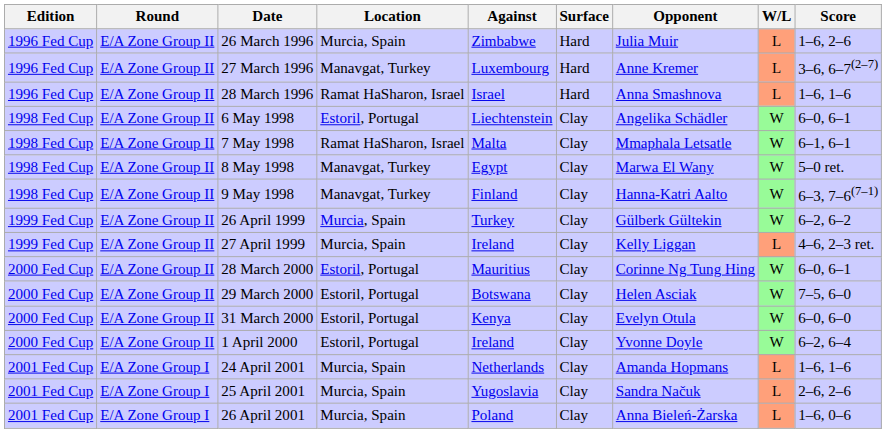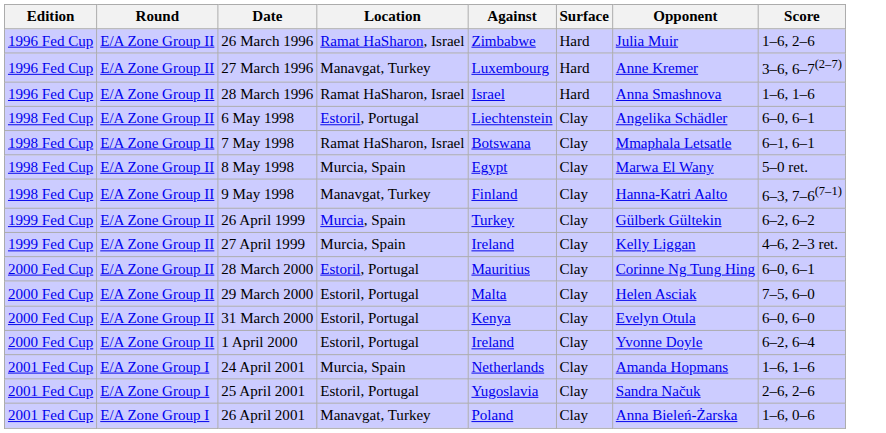- column: W/L | L | L | L | W | W | W | W | W | L | W | W | W | W | L | L | L
26 March 1996 | Location: Murcia, Spain -> Ramat HaSharon, Israel
7 May 1998 | Against: Malta -> Botswana
8 May 1998 | Location: Manavgat, Turkey -> Murcia, Spain
29 March 2000 | Against: Botswana -> Malta
25 April 2001 | Location: Murcia, Spain -> Estoril, Portugal
26 April 2001 | Location: Murcia, Spain -> Manavgat, Turkey
